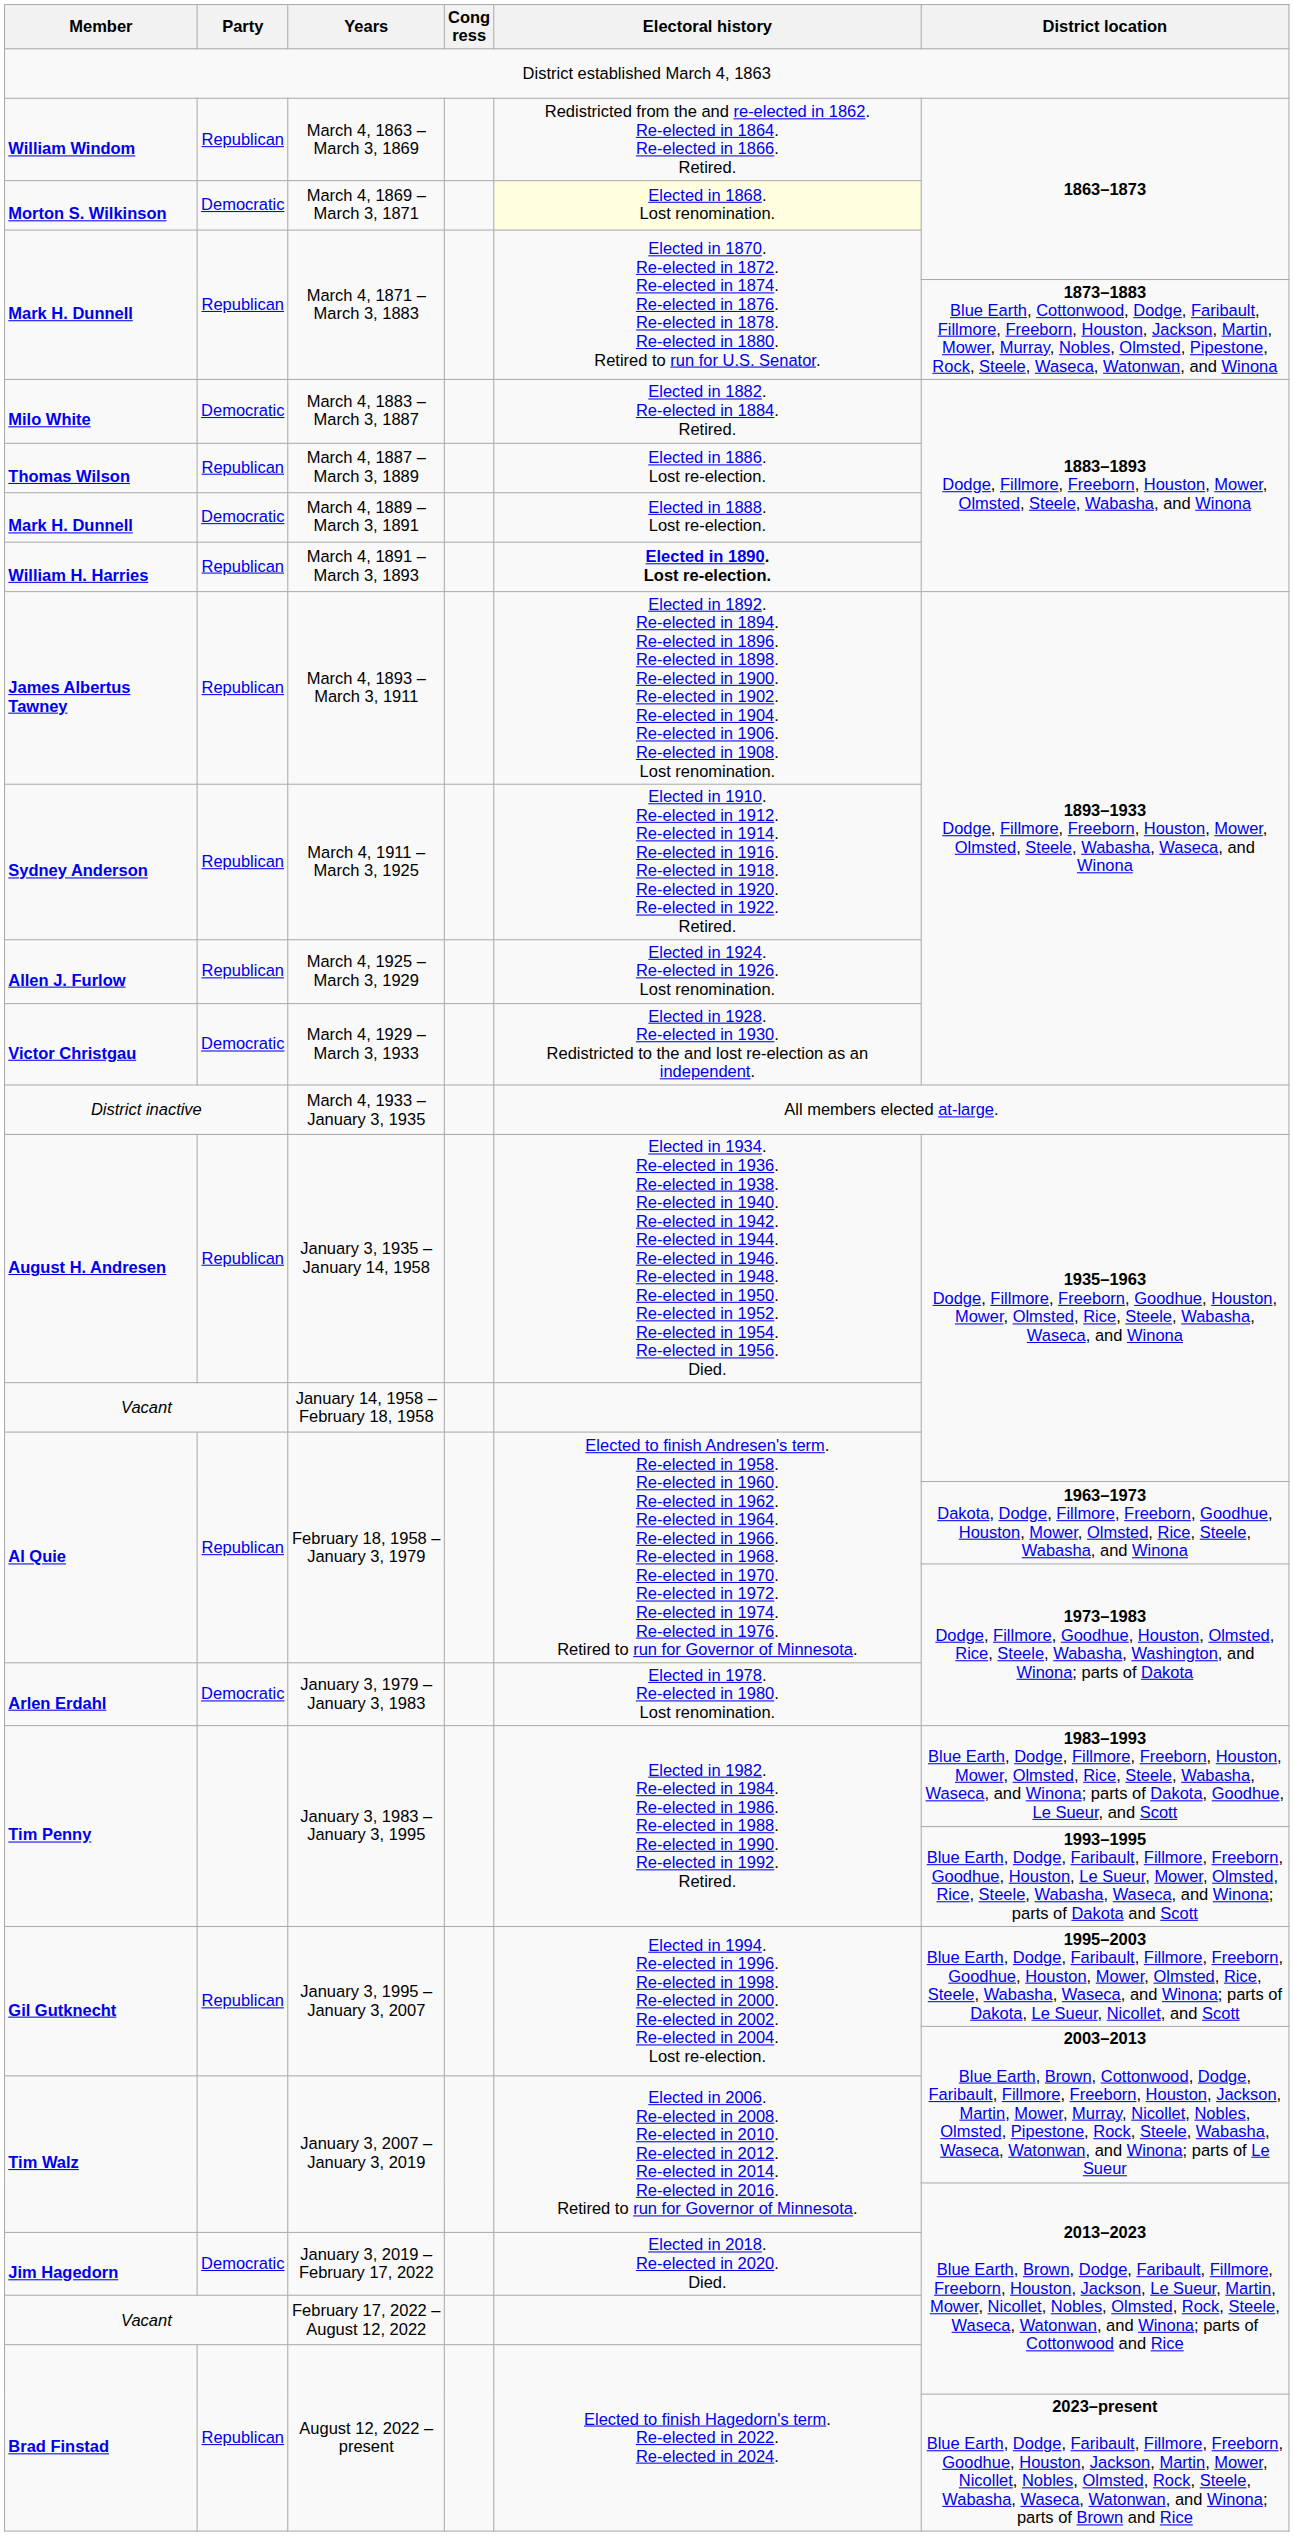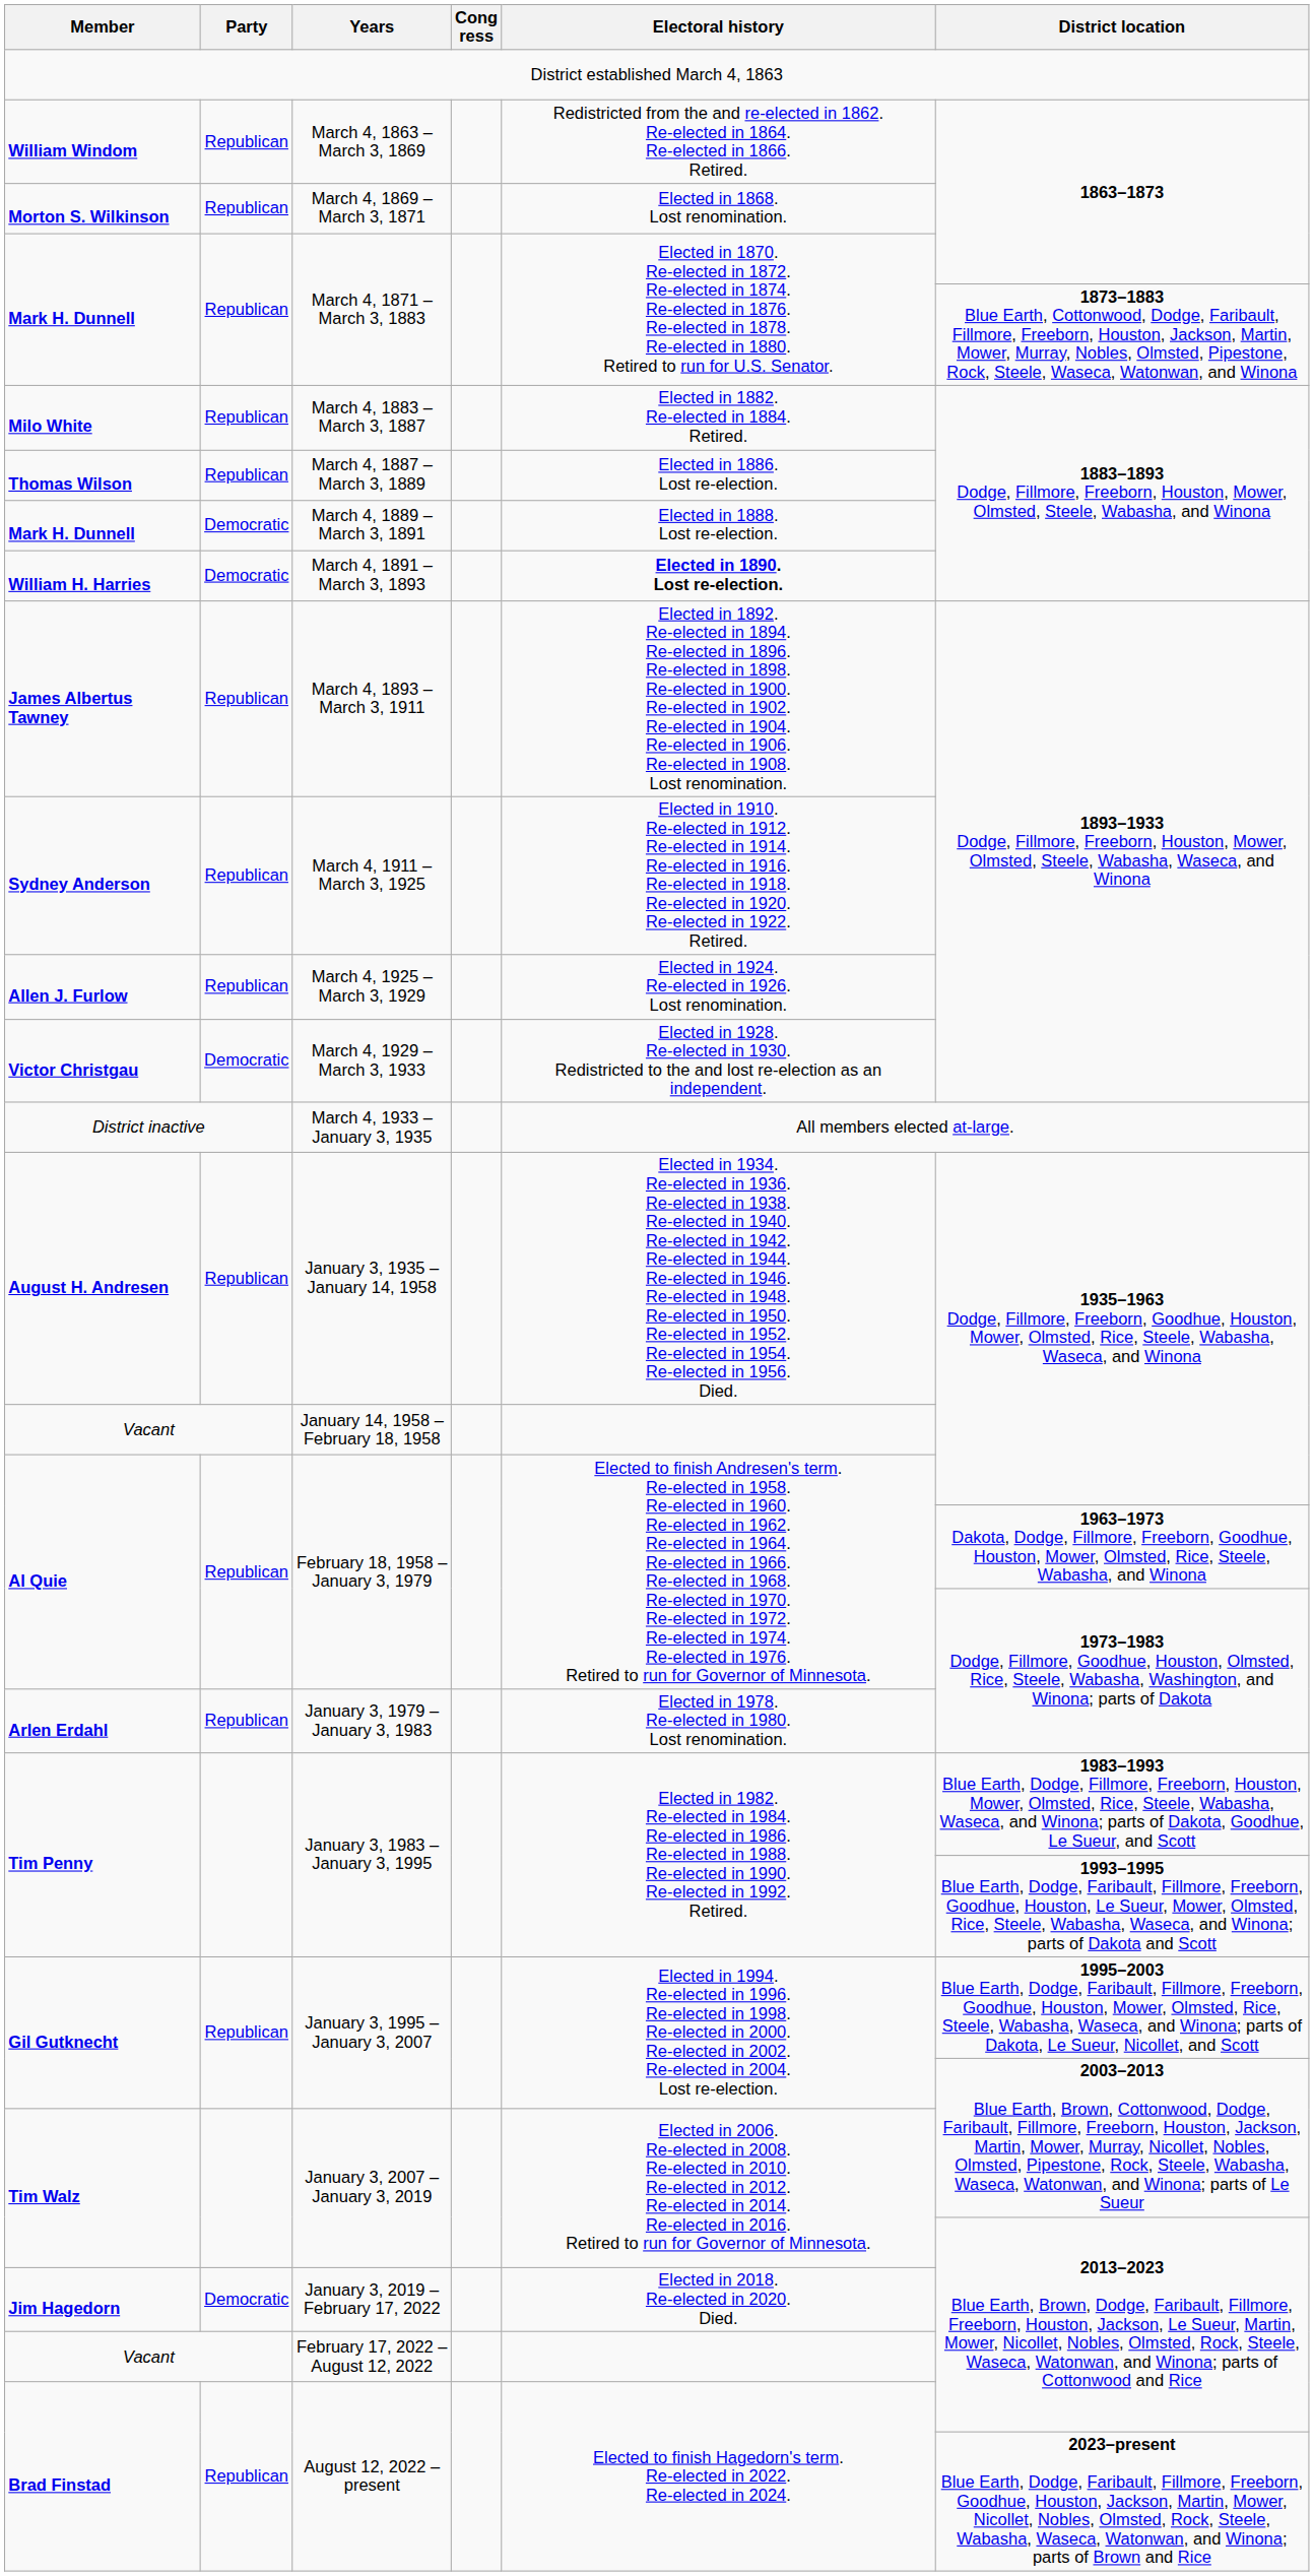March 4, 1869 – March 3, 1871 | Party: Democratic -> Republican
March 4, 1869 – March 3, 1871 | Electoral history: lightyellow background -> no background
March 4, 1883 – March 3, 1887 | Party: Democratic -> Republican
March 4, 1891 – March 3, 1893 | Party: Republican -> Democratic
January 3, 1979 – January 3, 1983 | Party: Democratic -> Republican
